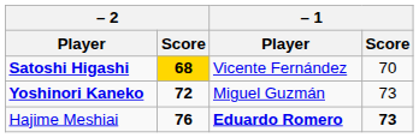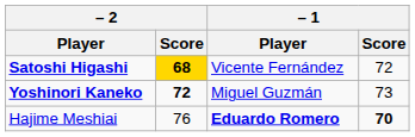Satoshi Higashi | – 1 / Score: 70 -> 72
Hajime Meshiai | – 2 / Score: bold -> normal
Hajime Meshiai | – 1 / Score: 73 -> 70
